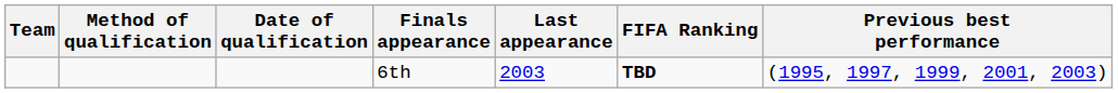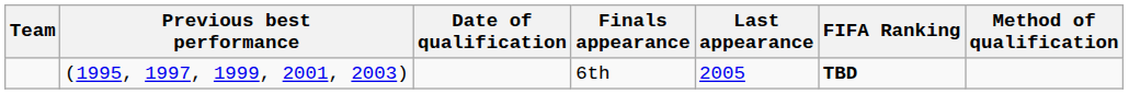columns swapped: Method of qualification <-> Previous best performance
6th | Last appearance: 2003 -> 2005
